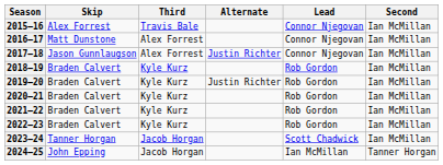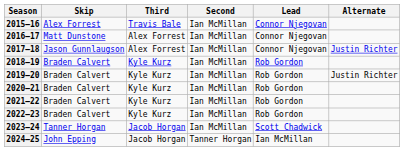columns swapped: Second <-> Alternate
